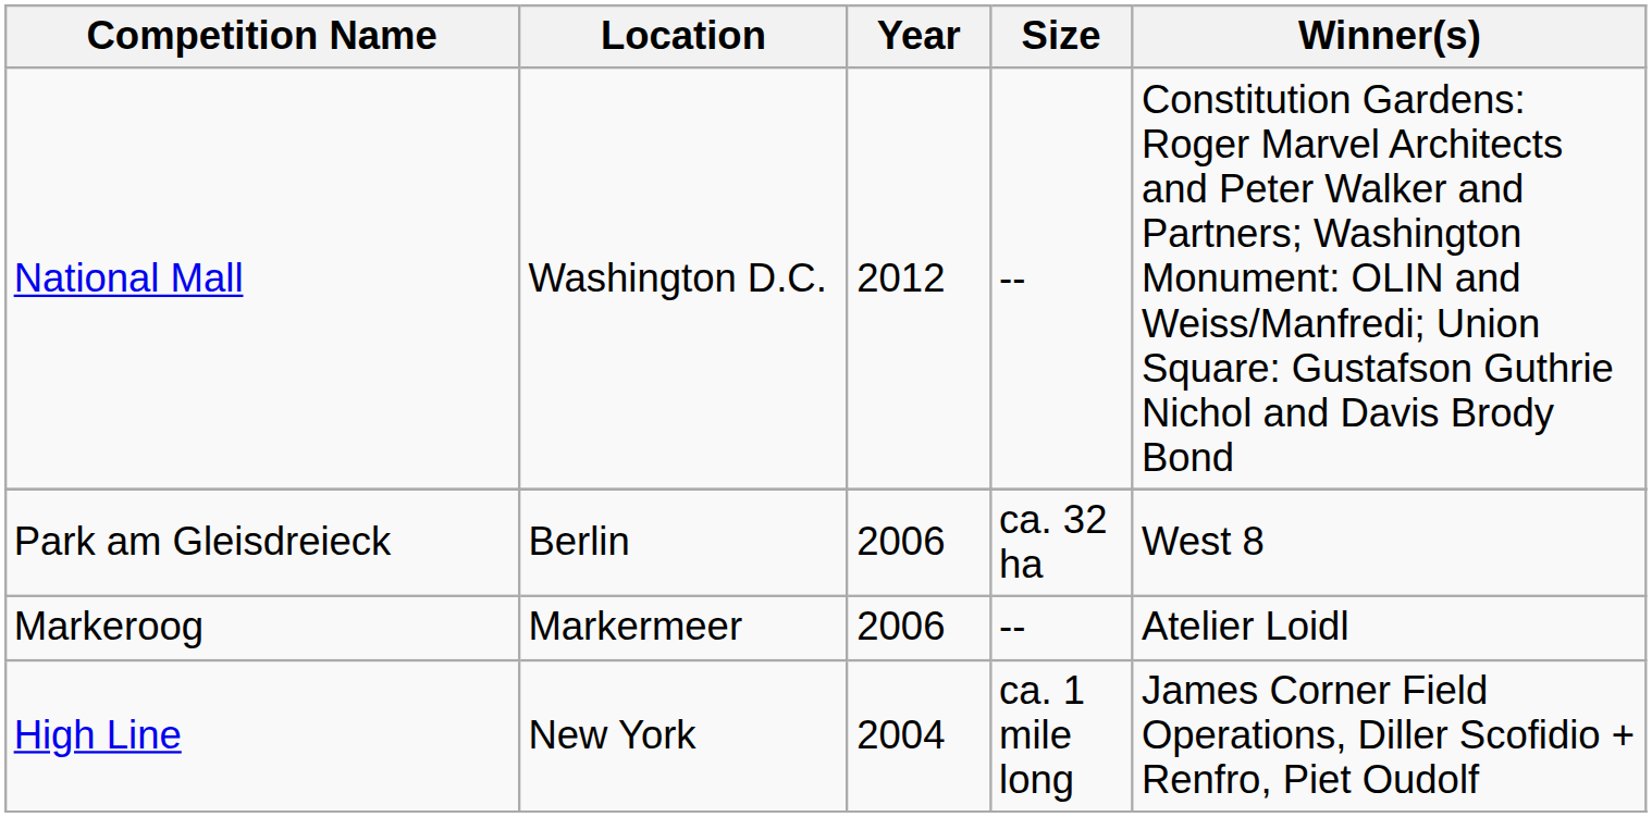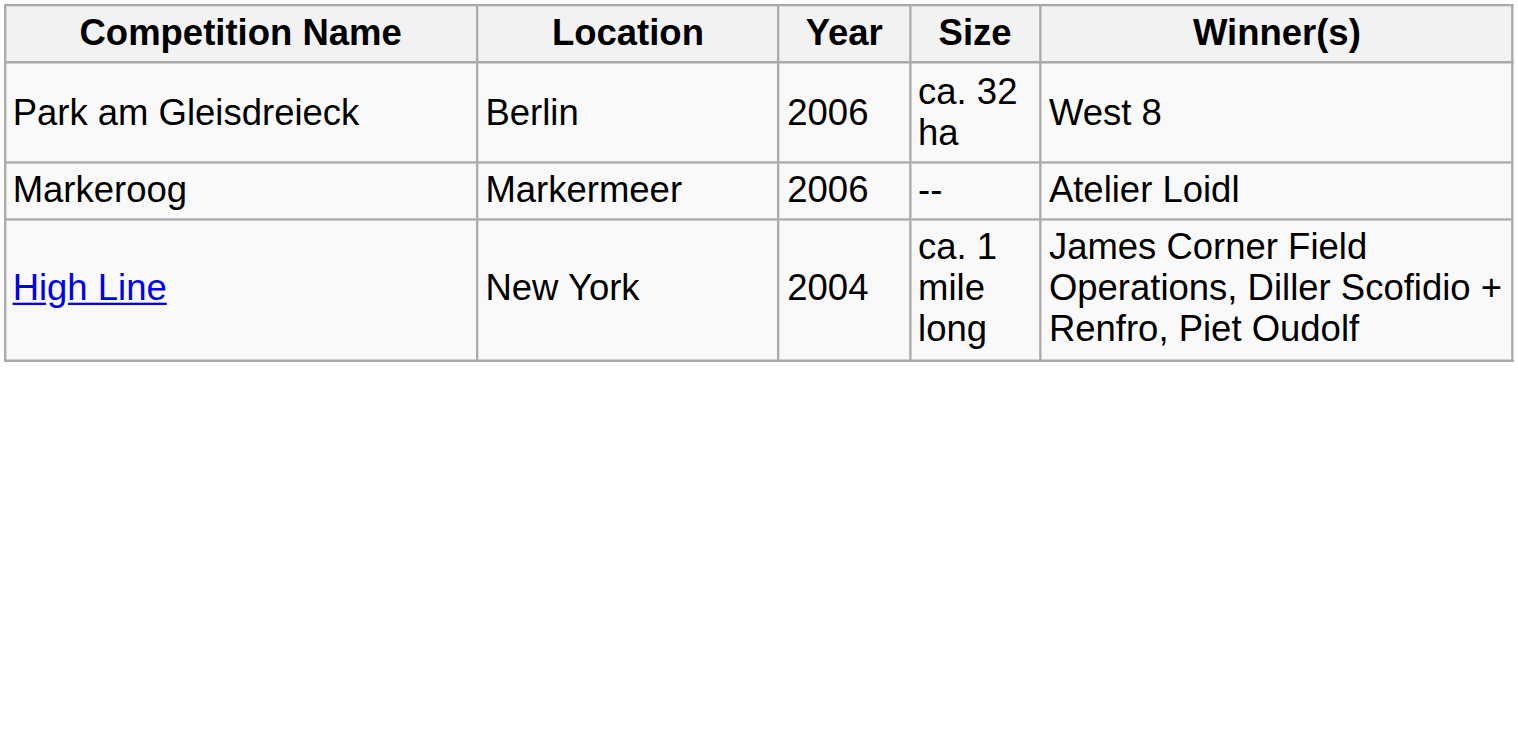- row: National Mall | Washington D.C. | 2012 | -- | Constitution Gardens: Roger Marvel Architects and Peter Walker and Partners; Washington Monument: OLIN and Weiss/Manfredi; Union Square: Gustafson Guthrie Nichol and Davis Brody Bond
